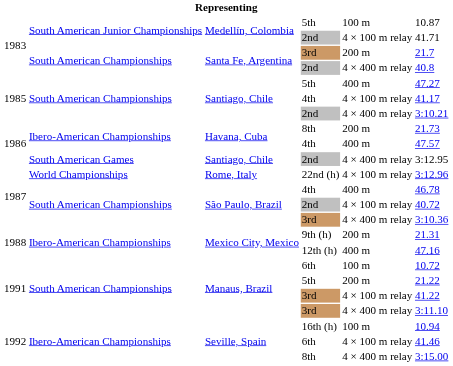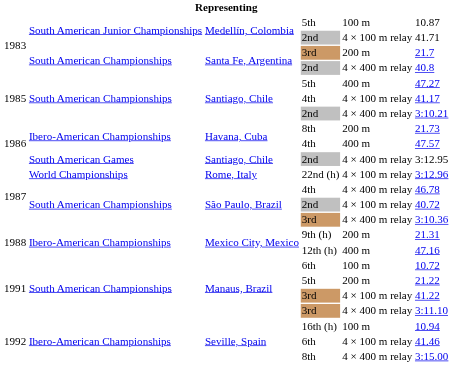São Paulo, Brazil / 4th | column 5: 400 m -> 4 × 400 m relay
